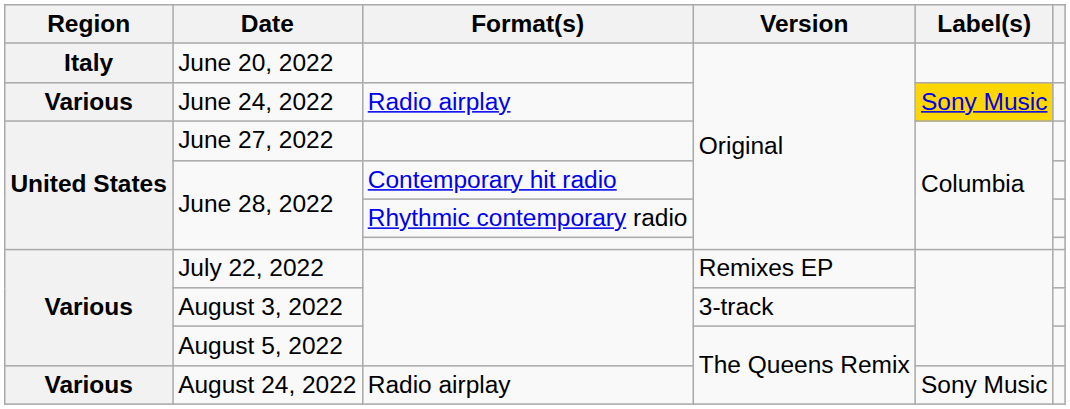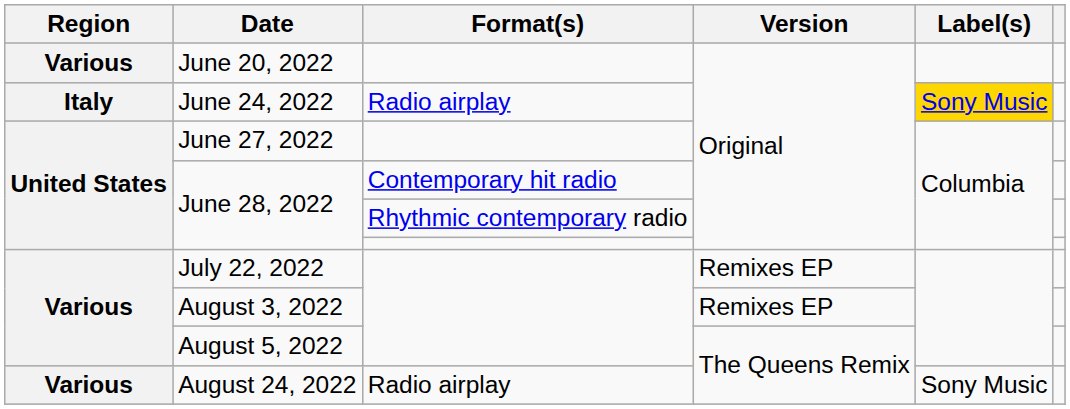June 20, 2022 | Region: Italy -> Various
June 24, 2022 | Region: Various -> Italy
August 3, 2022 | Version: 3-track -> Remixes EP
